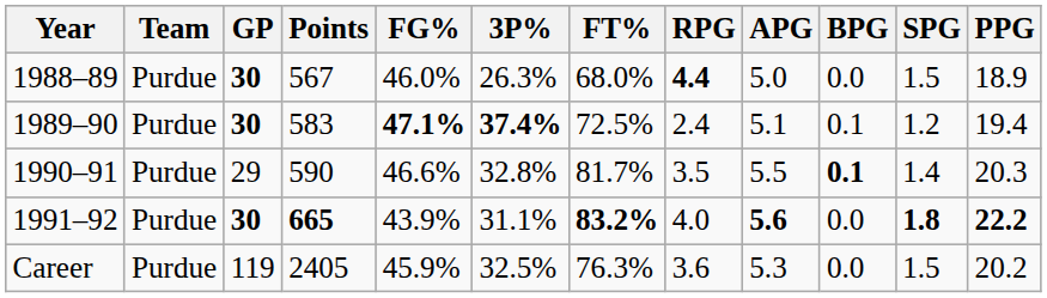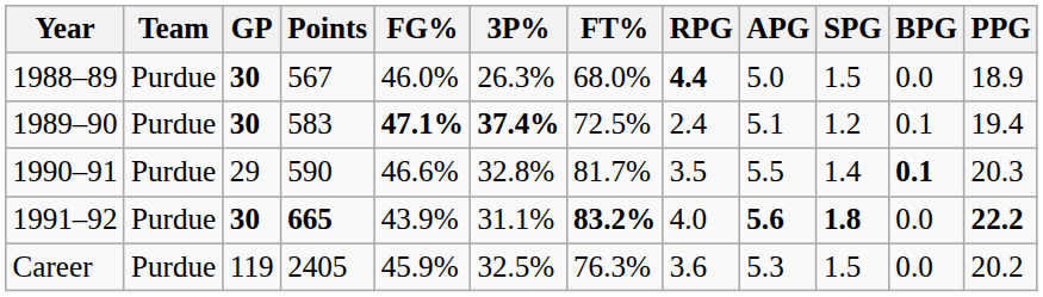columns swapped: SPG <-> BPG
